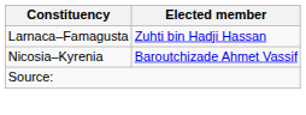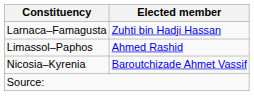+ row: Limassol–Paphos | Ahmed Rashid
